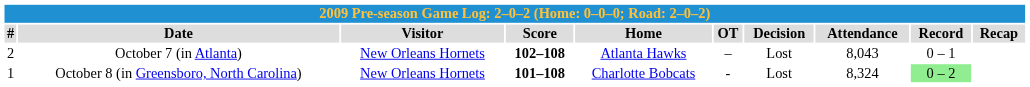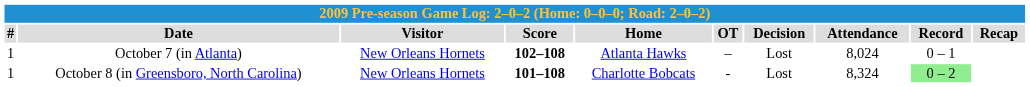October 7 (in Atlanta) | #: 2 -> 1
October 7 (in Atlanta) | Attendance: 8,043 -> 8,024
